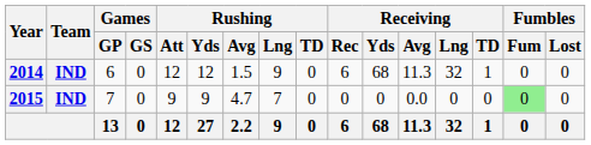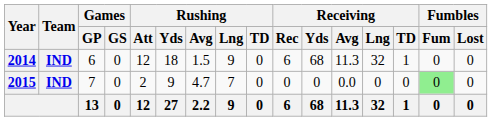2014 | Rushing / Yds: 12 -> 18
2015 | Rushing / Att: 9 -> 2
